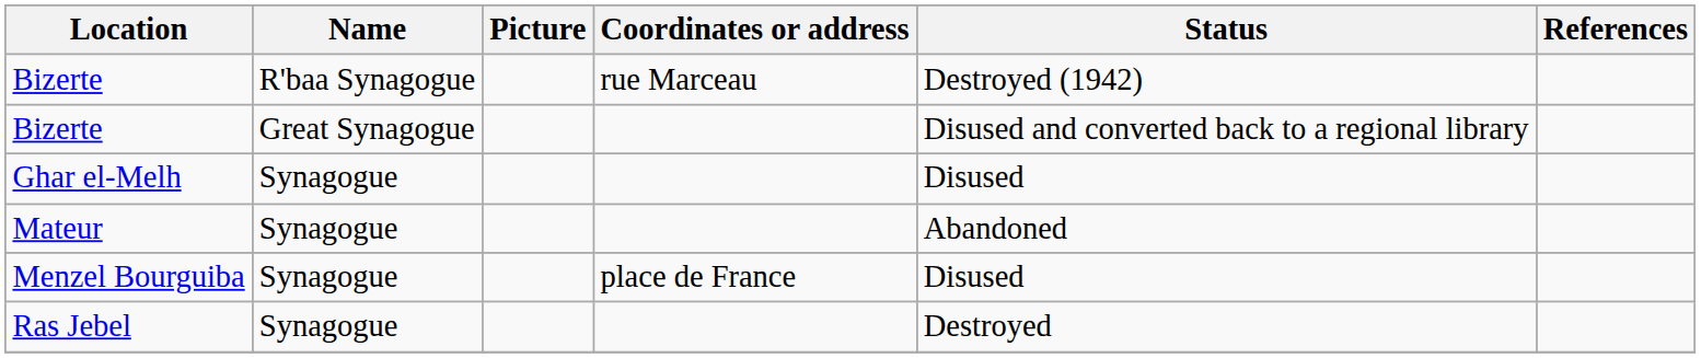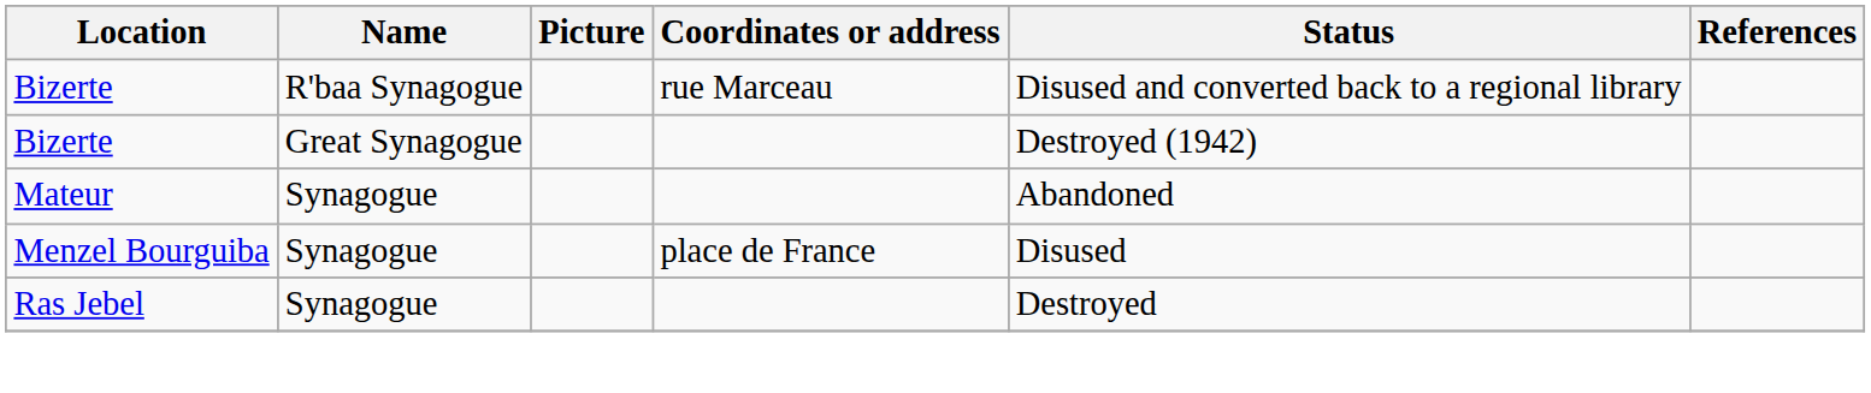Bizerte / R'baa Synagogue | Status: Destroyed (1942) -> Disused and converted back to a regional library
Bizerte / Great Synagogue | Status: Disused and converted back to a regional library -> Destroyed (1942)
- row: Ghar el-Melh | Synagogue | Disused
